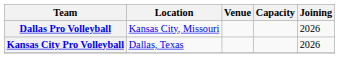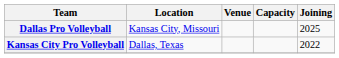Dallas Pro Volleyball | Joining: 2026 -> 2025
Kansas City Pro Volleyball | Joining: 2026 -> 2022
